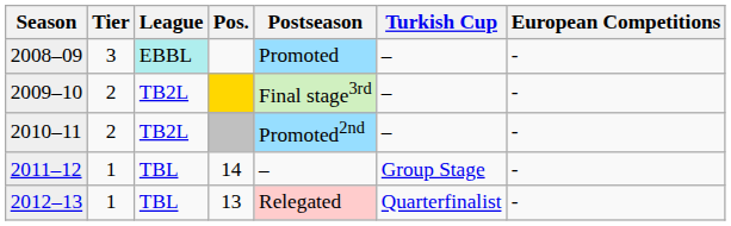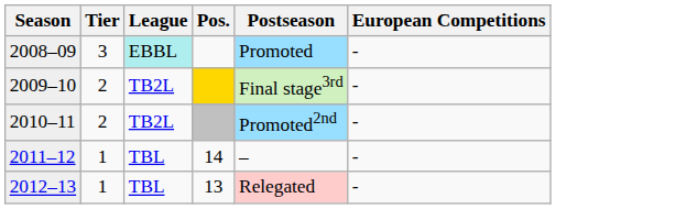- column: Turkish Cup | – | – | – | Group Stage | Quarterfinalist
